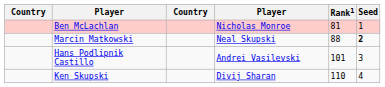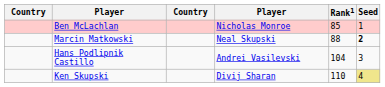Ben McLachlan | Rank1: 81 -> 85
Hans Podlipnik Castillo | Rank1: 101 -> 104
Ken Skupski | Seed: no background -> khaki background
